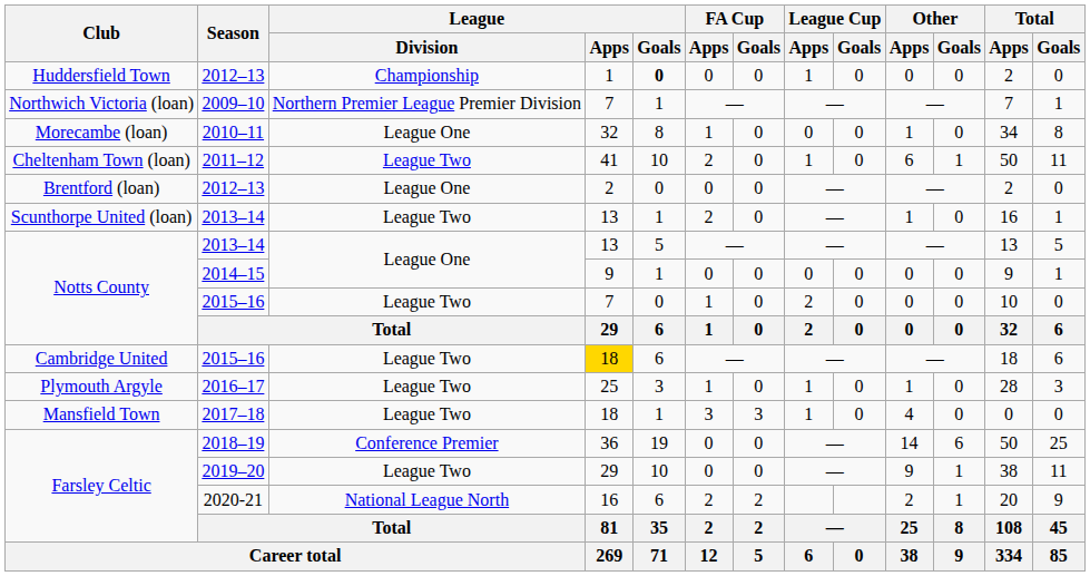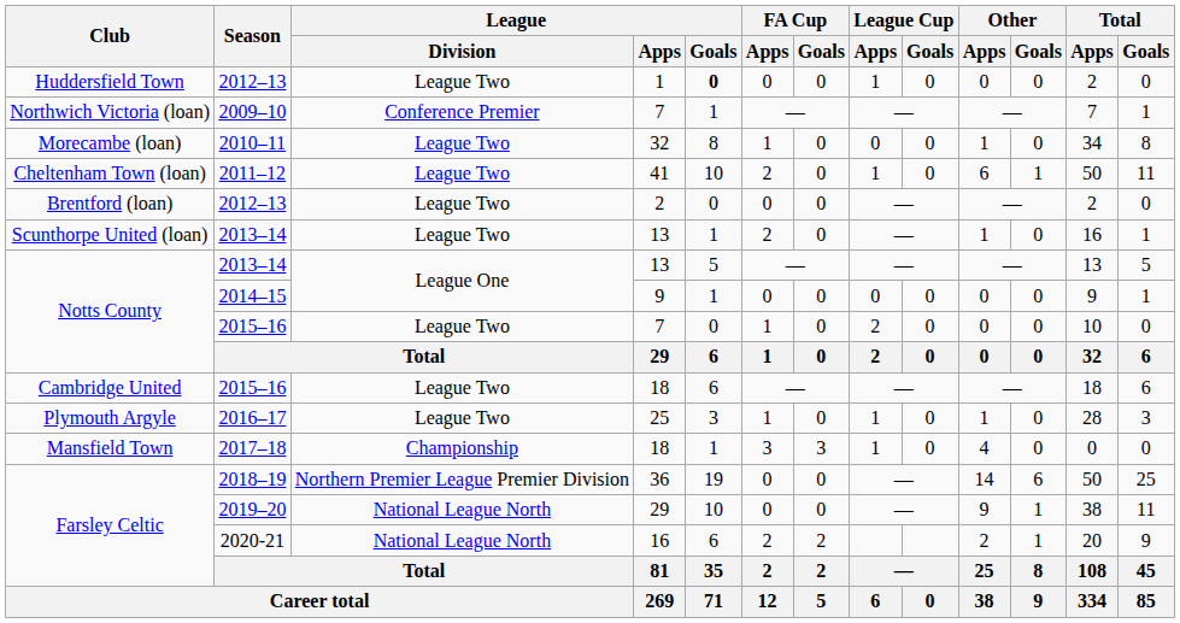Huddersfield Town / 2012–13 | League / Division: Championship -> League Two
2009–10 | League / Division: Northern Premier League Premier Division -> Conference Premier
2010–11 | League / Division: League One -> League Two
Brentford (loan) / 2012–13 | League / Division: League One -> League Two
Cambridge United / 2015–16 | League / Apps: gold background -> no background
2017–18 | League / Division: League Two -> Championship
2018–19 | League / Division: Conference Premier -> Northern Premier League Premier Division
2019–20 | League / Division: League Two -> National League North
